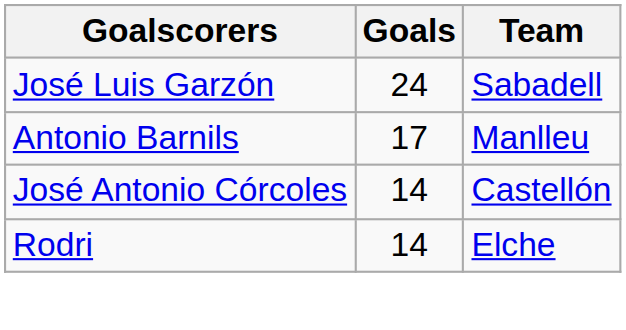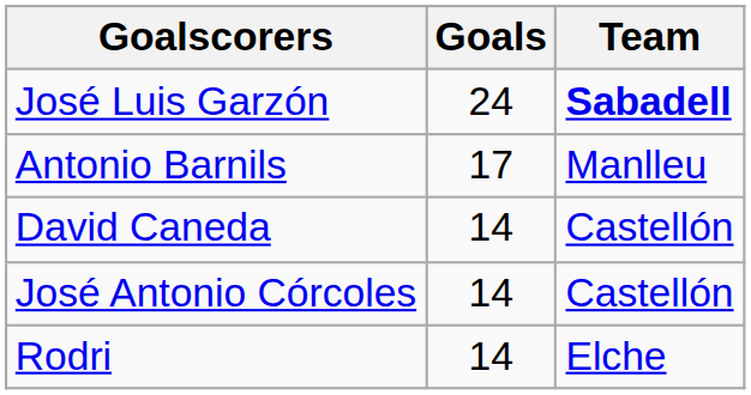José Luis Garzón | Team: normal -> bold
+ row: David Caneda | 14 | Castellón
